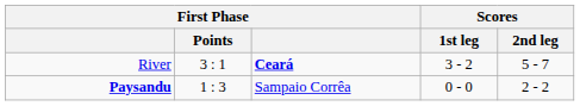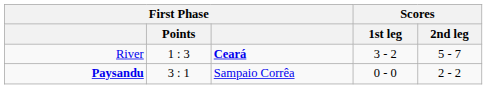River | First Phase / Points: 3 : 1 -> 1 : 3
Paysandu | First Phase / Points: 1 : 3 -> 3 : 1
